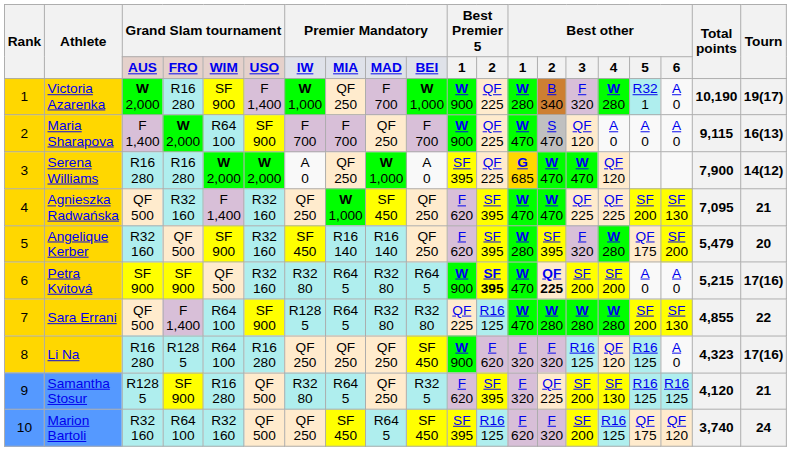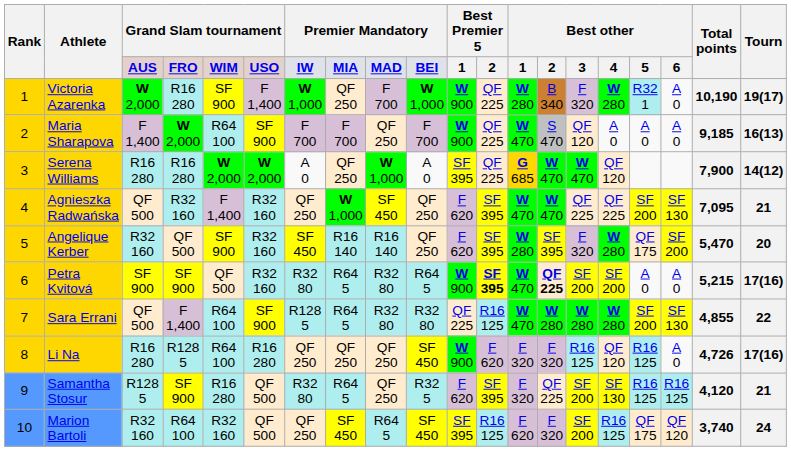Maria Sharapova | Total points: 9,115 -> 9,185
Angelique Kerber | Total points: 5,479 -> 5,470
Li Na | Total points: 4,323 -> 4,726
